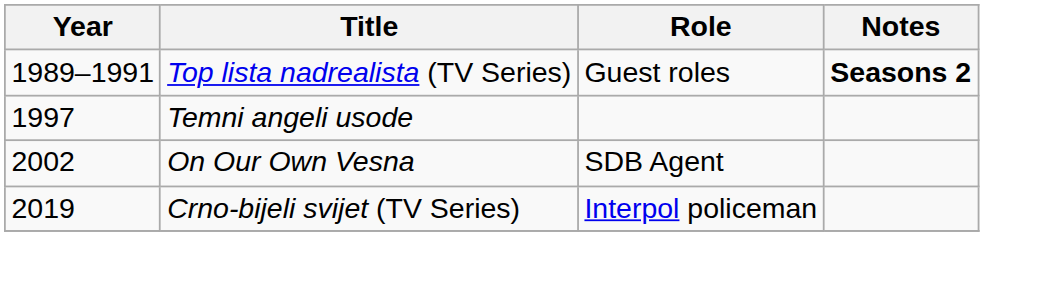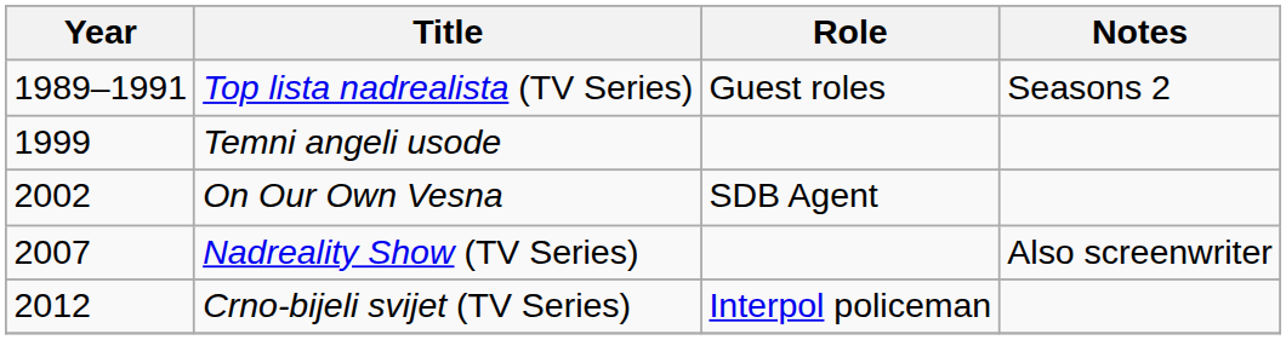Top lista nadrealista (TV Series) | Notes: bold -> normal
Temni angeli usode | Year: 1997 -> 1999
+ row: 2007 | Nadreality Show (TV Series) | Also screenwriter
Crno-bijeli svijet (TV Series) | Year: 2019 -> 2012
